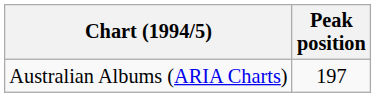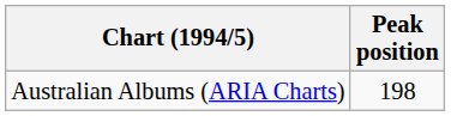Australian Albums (ARIA Charts) | Peak position: 197 -> 198
